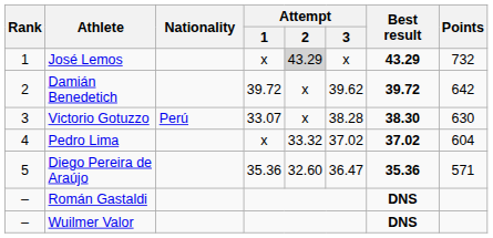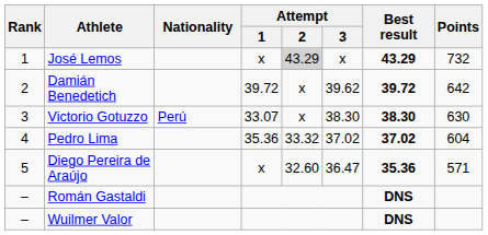Victorio Gotuzzo | Attempt / 3: 38.28 -> 38.30
Pedro Lima | Attempt / 1: x -> 35.36
Diego Pereira de Araújo | Attempt / 1: 35.36 -> x
